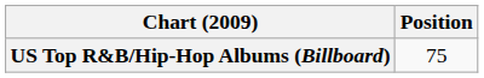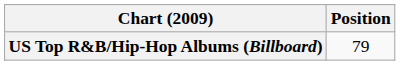US Top R&B/Hip-Hop Albums (Billboard) | Position: 75 -> 79
